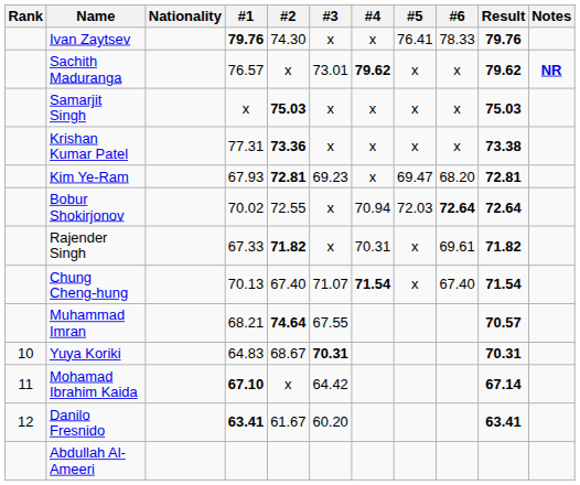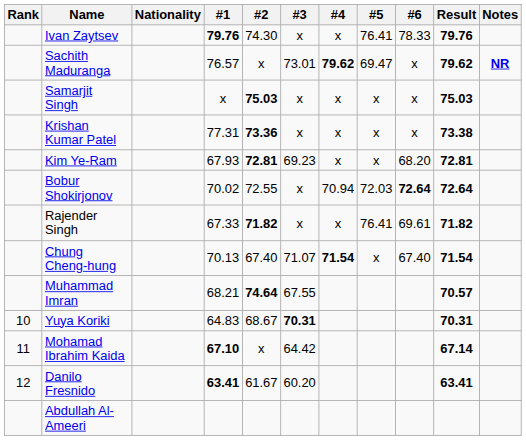Sachith Maduranga | #5: x -> 69.47
Kim Ye-Ram | #5: 69.47 -> x
Rajender Singh | #4: 70.31 -> x
Rajender Singh | #5: x -> 76.41
